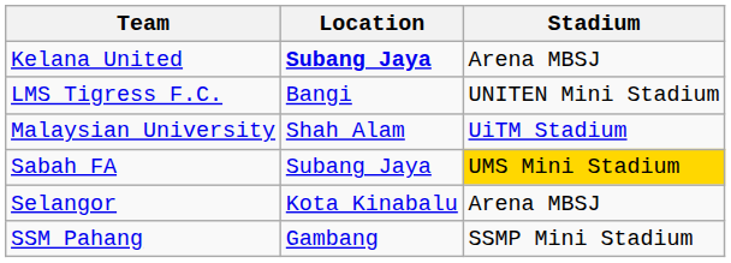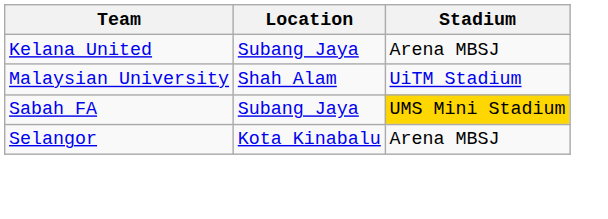Kelana United | Location: bold -> normal
- row: LMS Tigress F.C. | Bangi | UNITEN Mini Stadium
- row: SSM Pahang | Gambang | SSMP Mini Stadium
